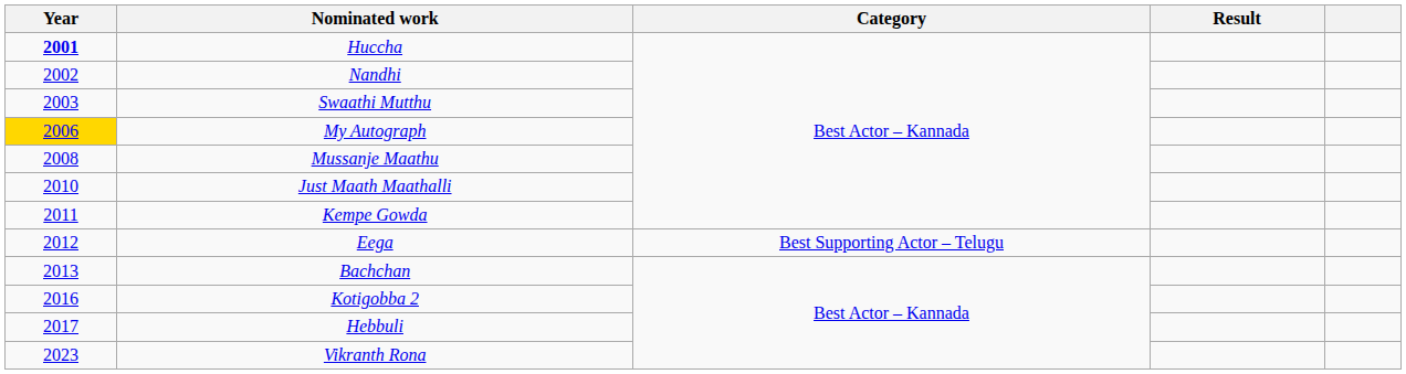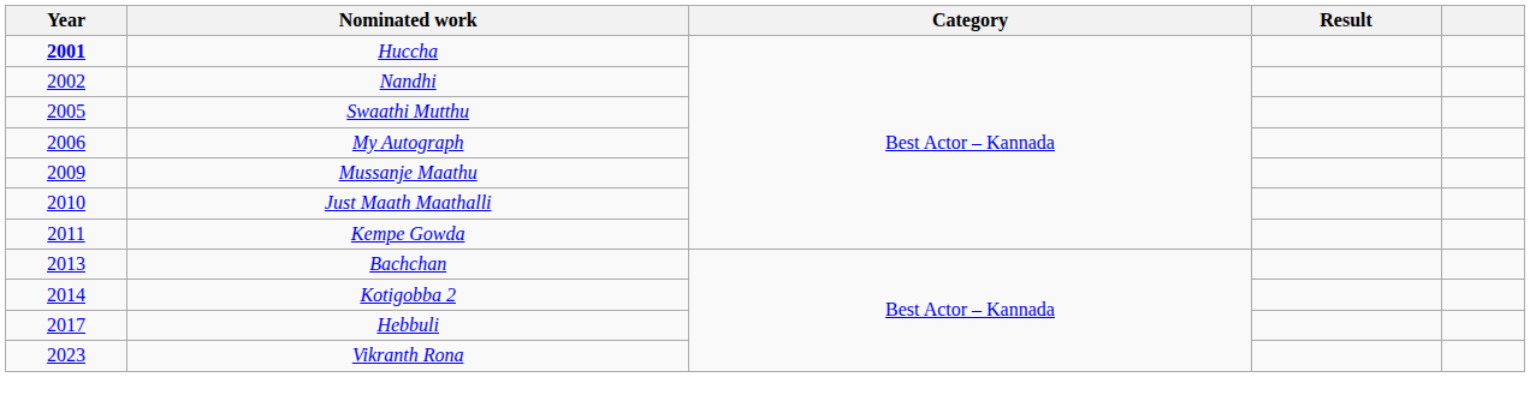Swaathi Mutthu | Year: 2003 -> 2005
My Autograph | Year: gold background -> no background
Mussanje Maathu | Year: 2008 -> 2009
- row: 2012 | Eega | Best Supporting Actor – Telugu
Kotigobba 2 | Year: 2016 -> 2014
